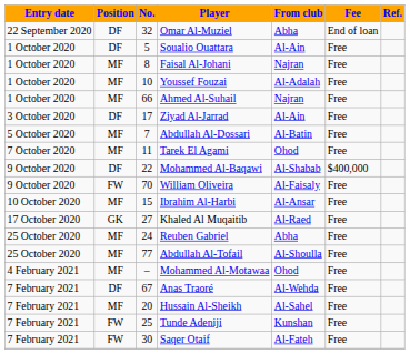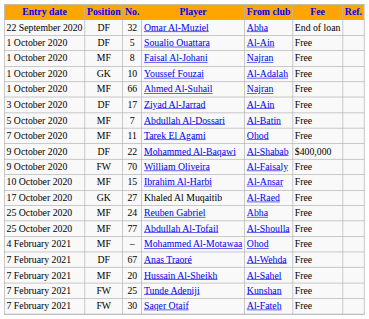Youssef Fouzai | Position: MF -> GK
